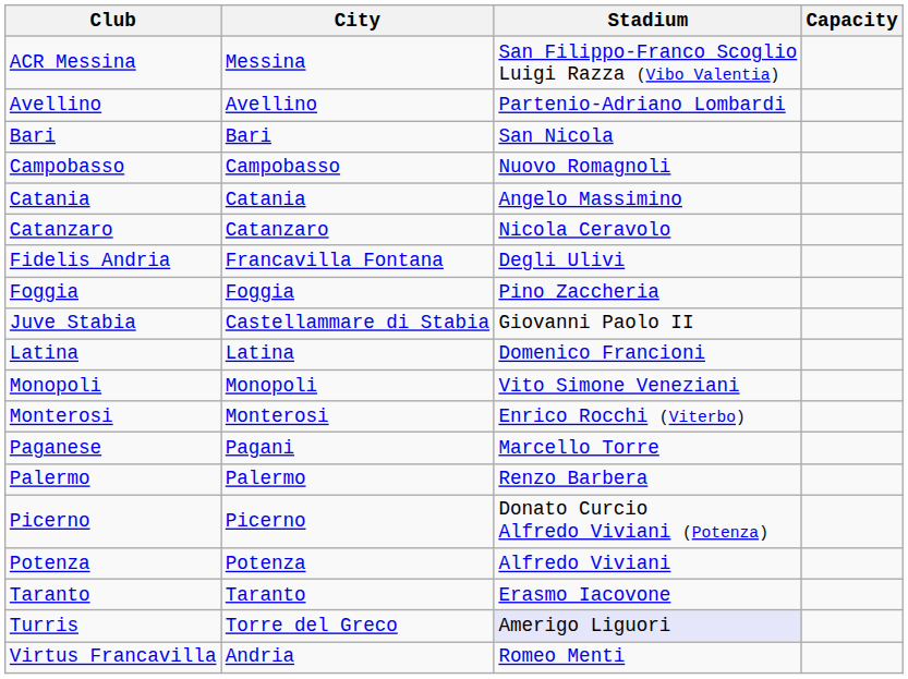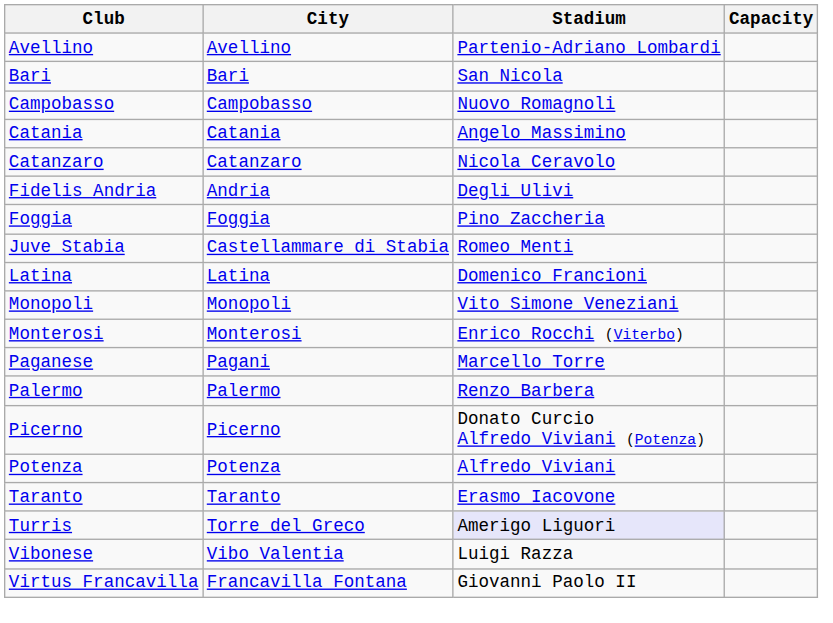- row: ACR Messina | Messina | San Filippo-Franco Scoglio Luigi Razza (Vibo Valentia)
Fidelis Andria | City: Francavilla Fontana -> Andria
Juve Stabia | Stadium: Giovanni Paolo II -> Romeo Menti
+ row: Vibonese | Vibo Valentia | Luigi Razza
Virtus Francavilla | City: Andria -> Francavilla Fontana
Virtus Francavilla | Stadium: Romeo Menti -> Giovanni Paolo II
